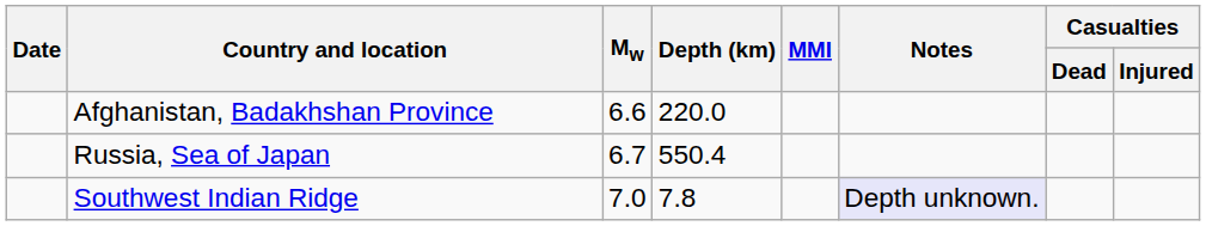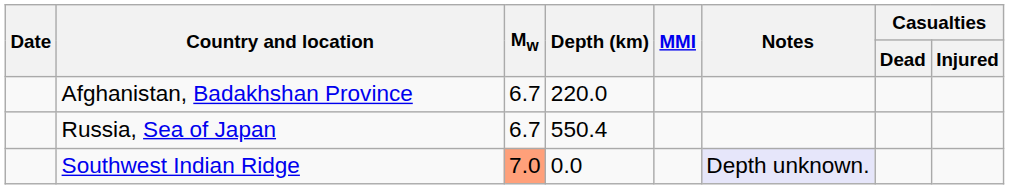Afghanistan, Badakhshan Province | Mw: 6.6 -> 6.7
Southwest Indian Ridge | Mw: no background -> lightsalmon background
Southwest Indian Ridge | Depth (km): 7.8 -> 0.0
